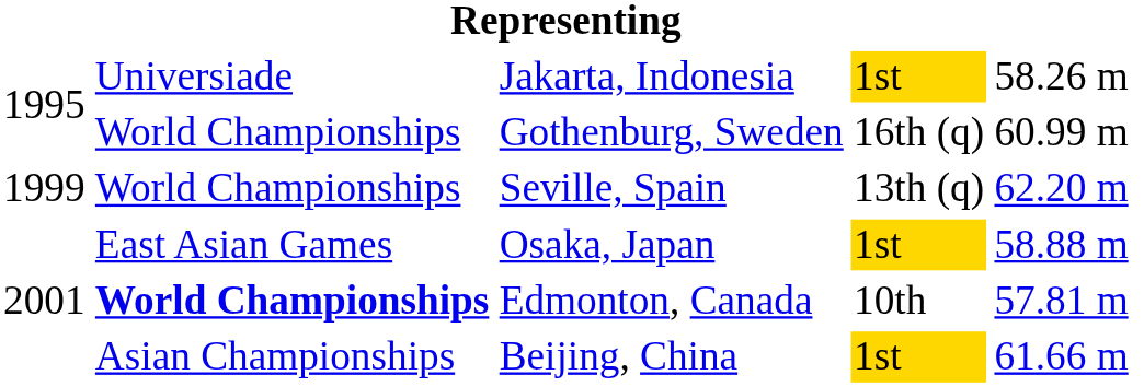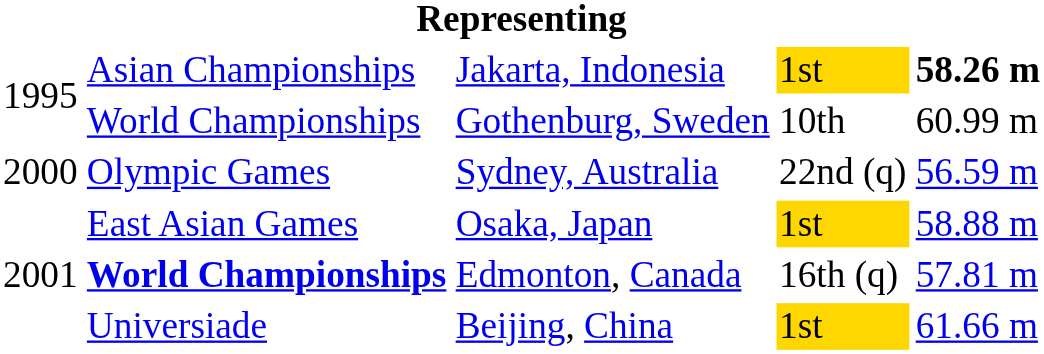Jakarta, Indonesia | column 2: Universiade -> Asian Championships
Jakarta, Indonesia | column 5: normal -> bold
Gothenburg, Sweden | column 4: 16th (q) -> 10th
- row: 1999 | World Championships | Seville, Spain | 13th (q) | 62.20 m
+ row: 2000 | Olympic Games | Sydney, Australia | 22nd (q) | 56.59 m
Edmonton, Canada | column 4: 10th -> 16th (q)
Beijing, China | column 2: Asian Championships -> Universiade
